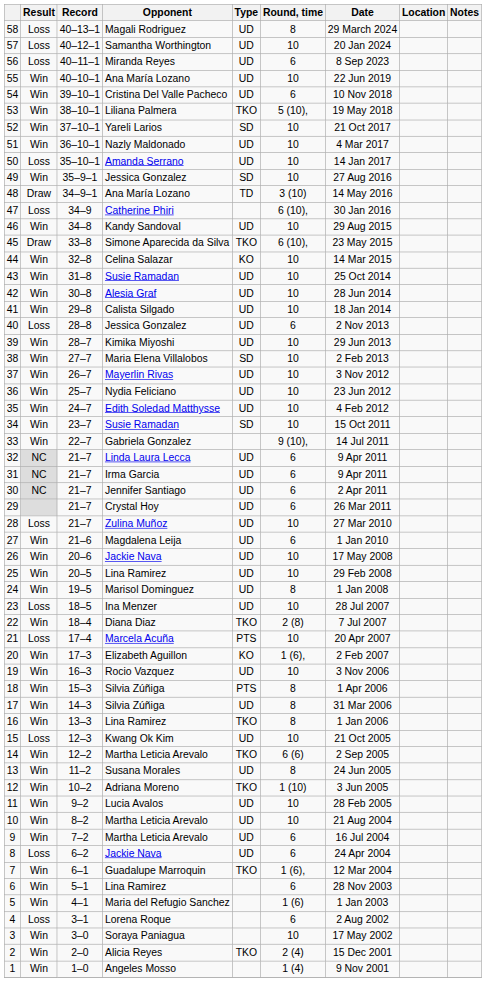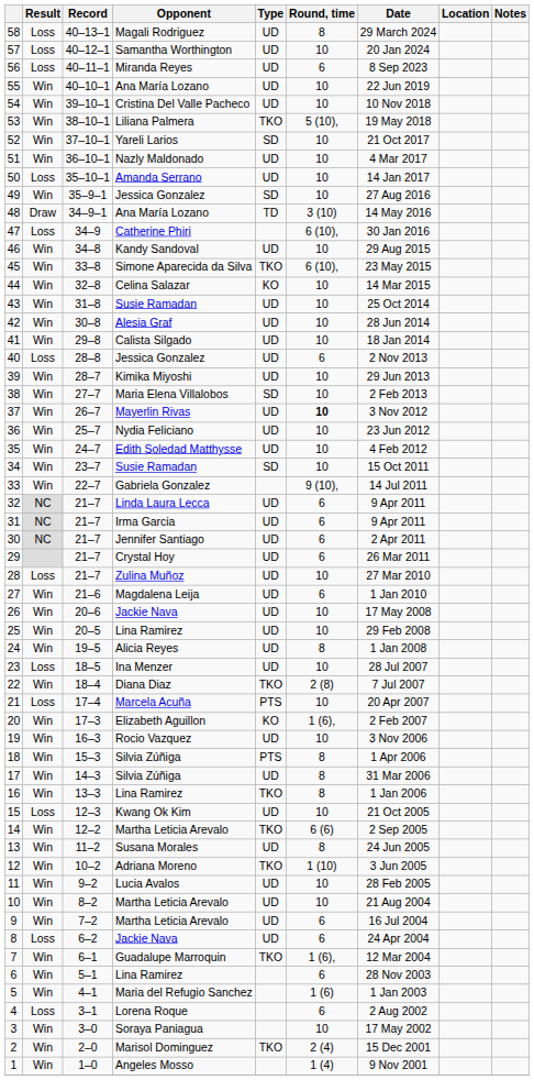54 | Round, time: 6 -> 10
45 | Result: Draw -> Win
37 | Round, time: normal -> bold
24 | Opponent: Marisol Dominguez -> Alicia Reyes
2 | Opponent: Alicia Reyes -> Marisol Dominguez
